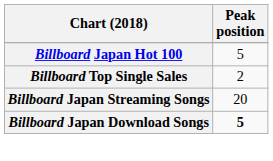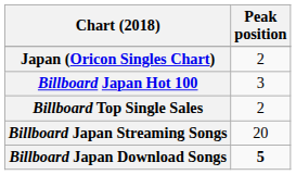+ row: Japan (Oricon Singles Chart) | 2
Billboard Japan Hot 100 | Peak position: 5 -> 3
